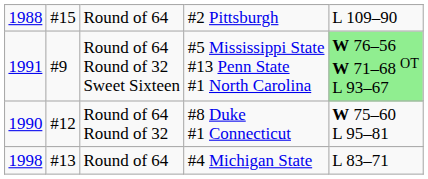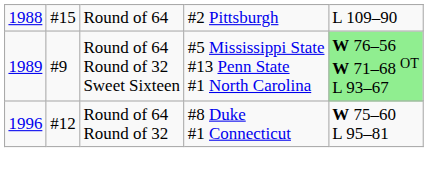Round of 64 Round of 32 Sweet Sixteen | column 1: 1991 -> 1989
Round of 64 Round of 32 | column 1: 1990 -> 1996
- row: 1998 | #13 | Round of 64 | #4 Michigan State | L 83–71
